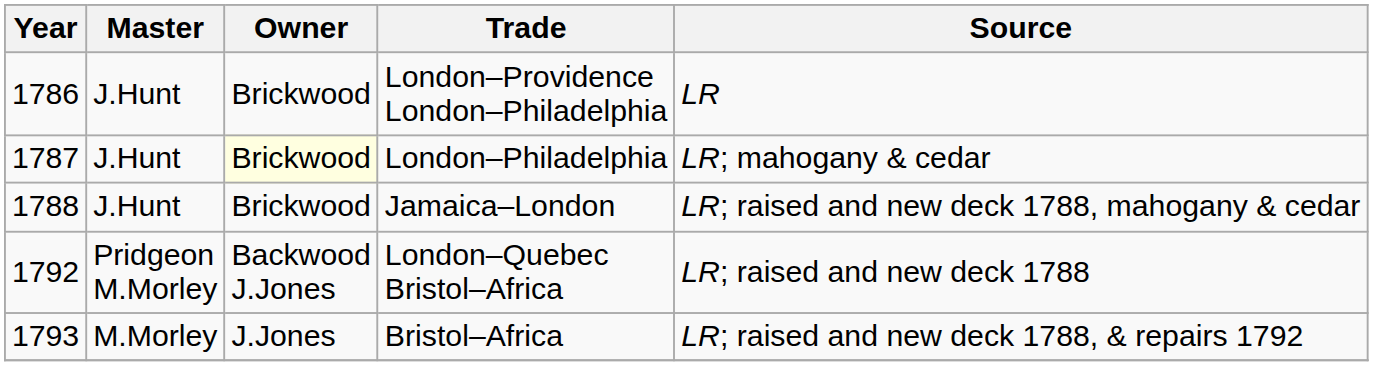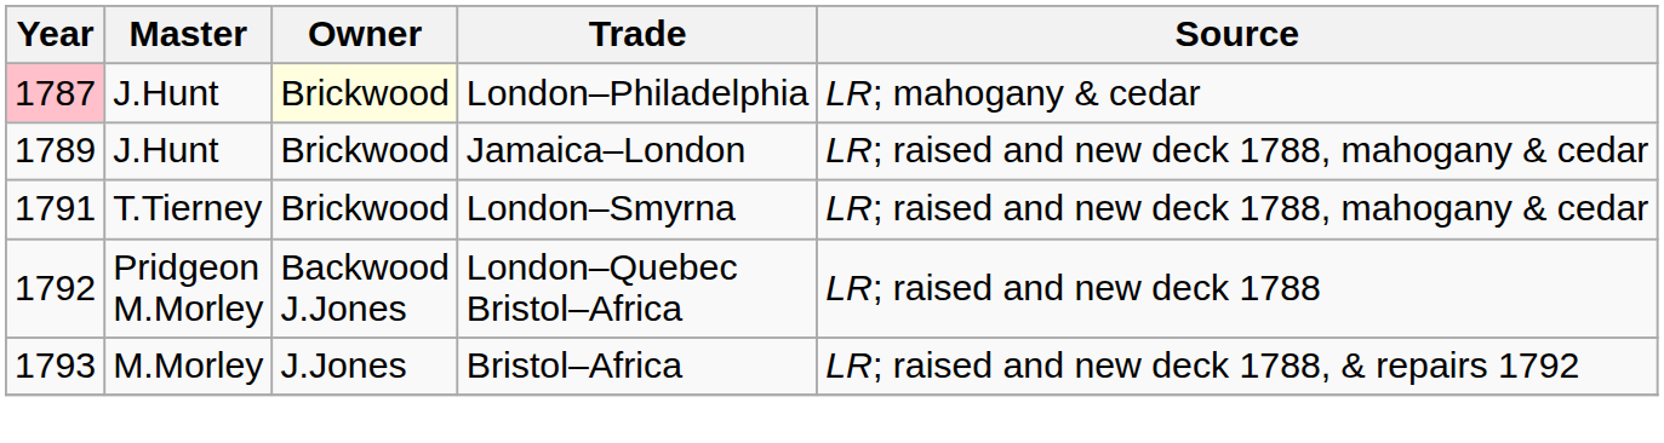- row: 1786 | J.Hunt | Brickwood | London–Providence London–Philadelphia | LR
London–Philadelphia | Year: no background -> pink background
Jamaica–London | Year: 1788 -> 1789
+ row: 1791 | T.Tierney | Brickwood | London–Smyrna | LR; raised and new deck 1788, mahogany & cedar
